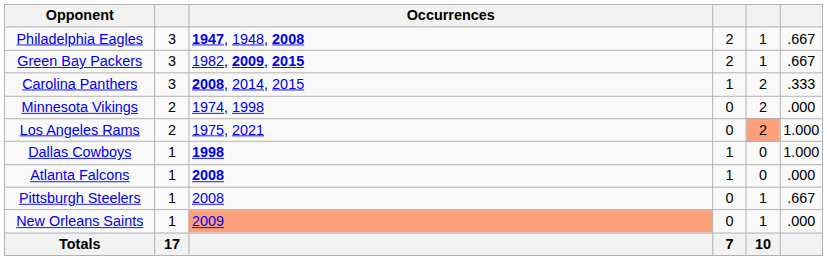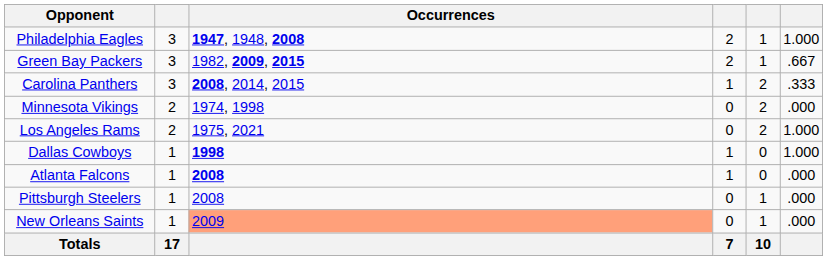Philadelphia Eagles | column 6: .667 -> 1.000
Los Angeles Rams | column 5: lightsalmon background -> no background
Pittsburgh Steelers | column 6: .667 -> .000
